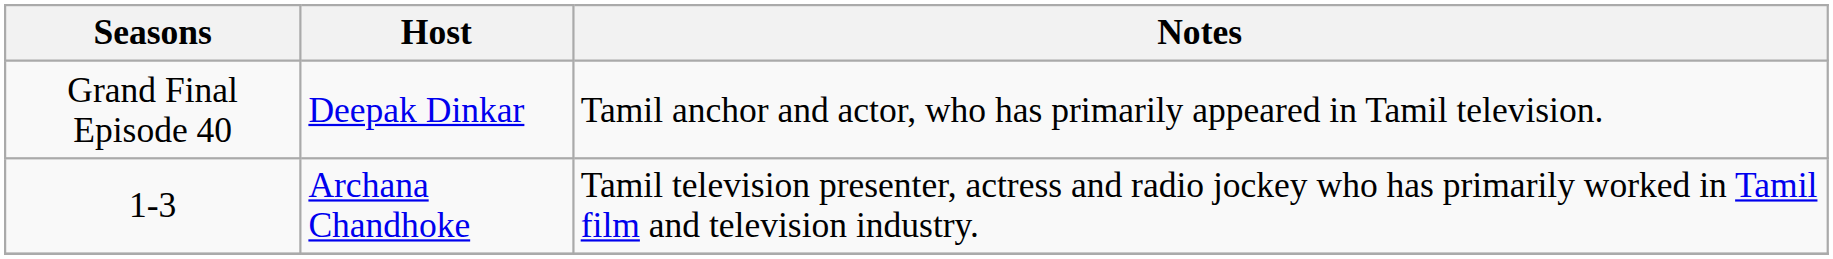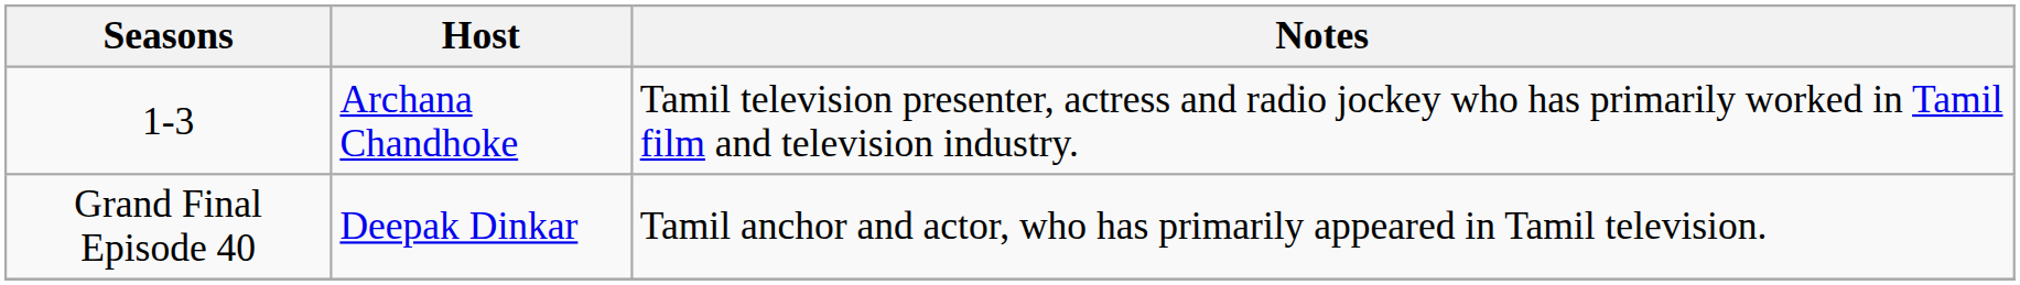rows swapped: 1-3 <-> Grand Final Episode 40
